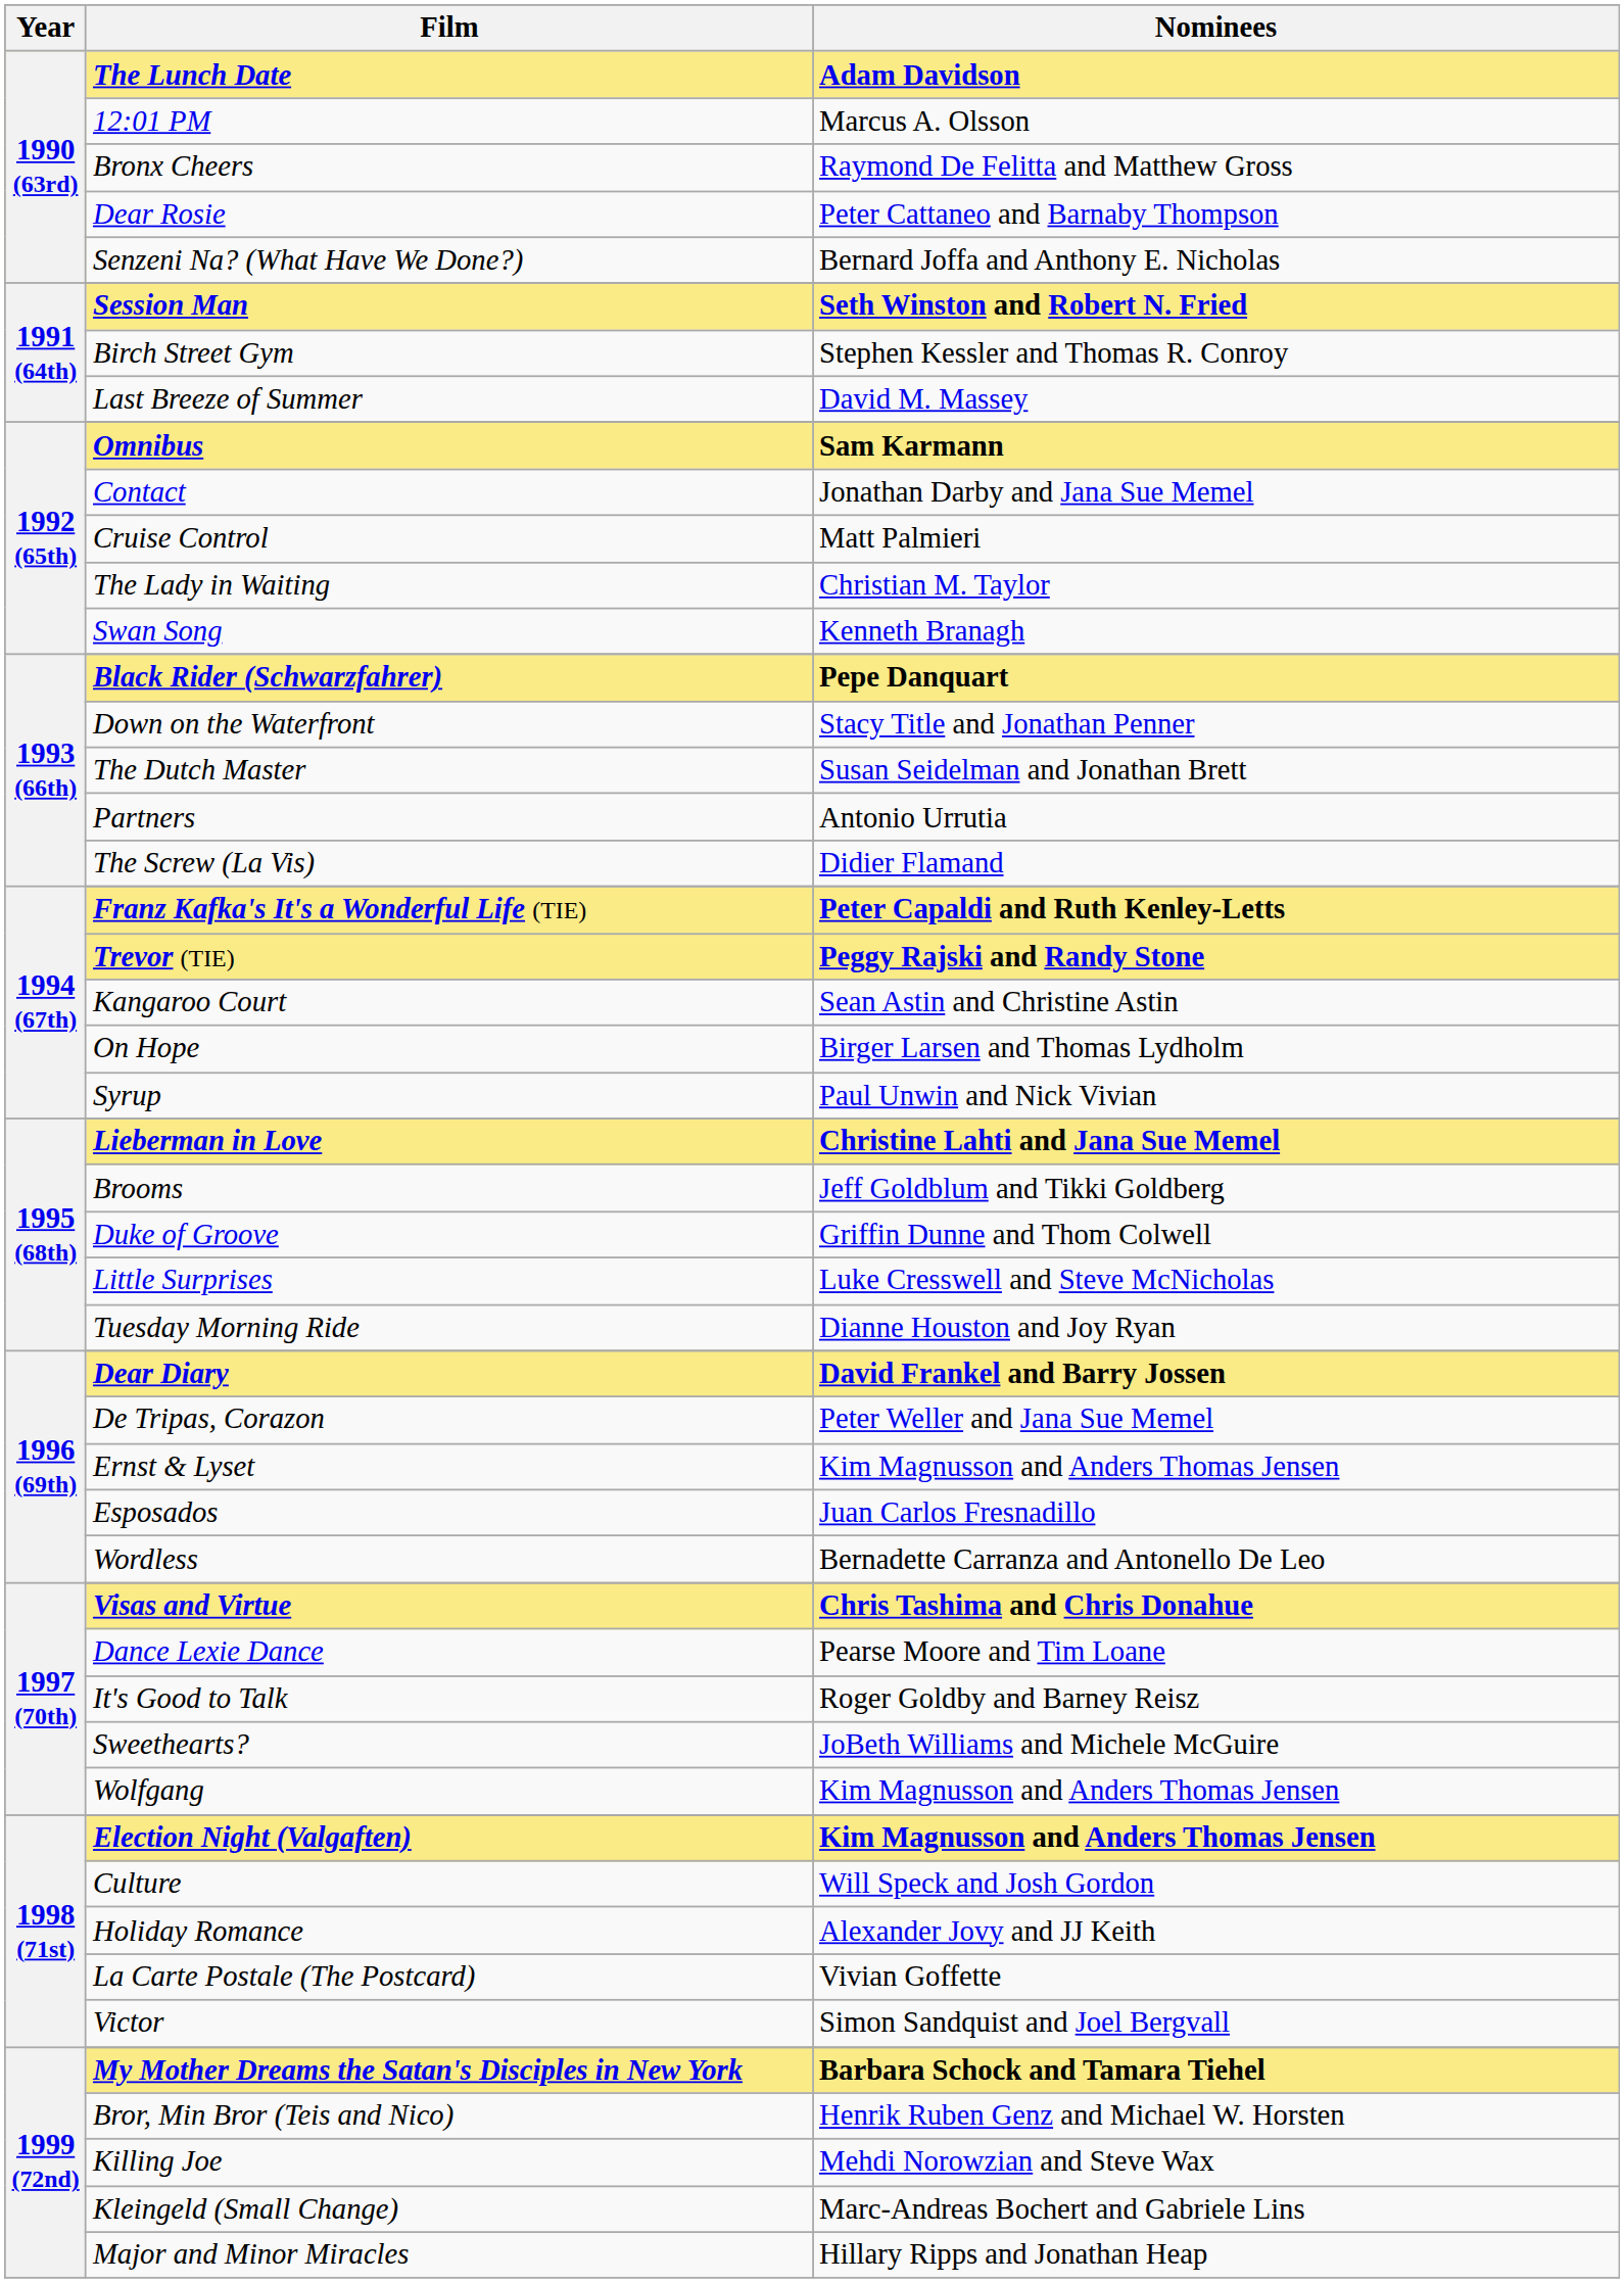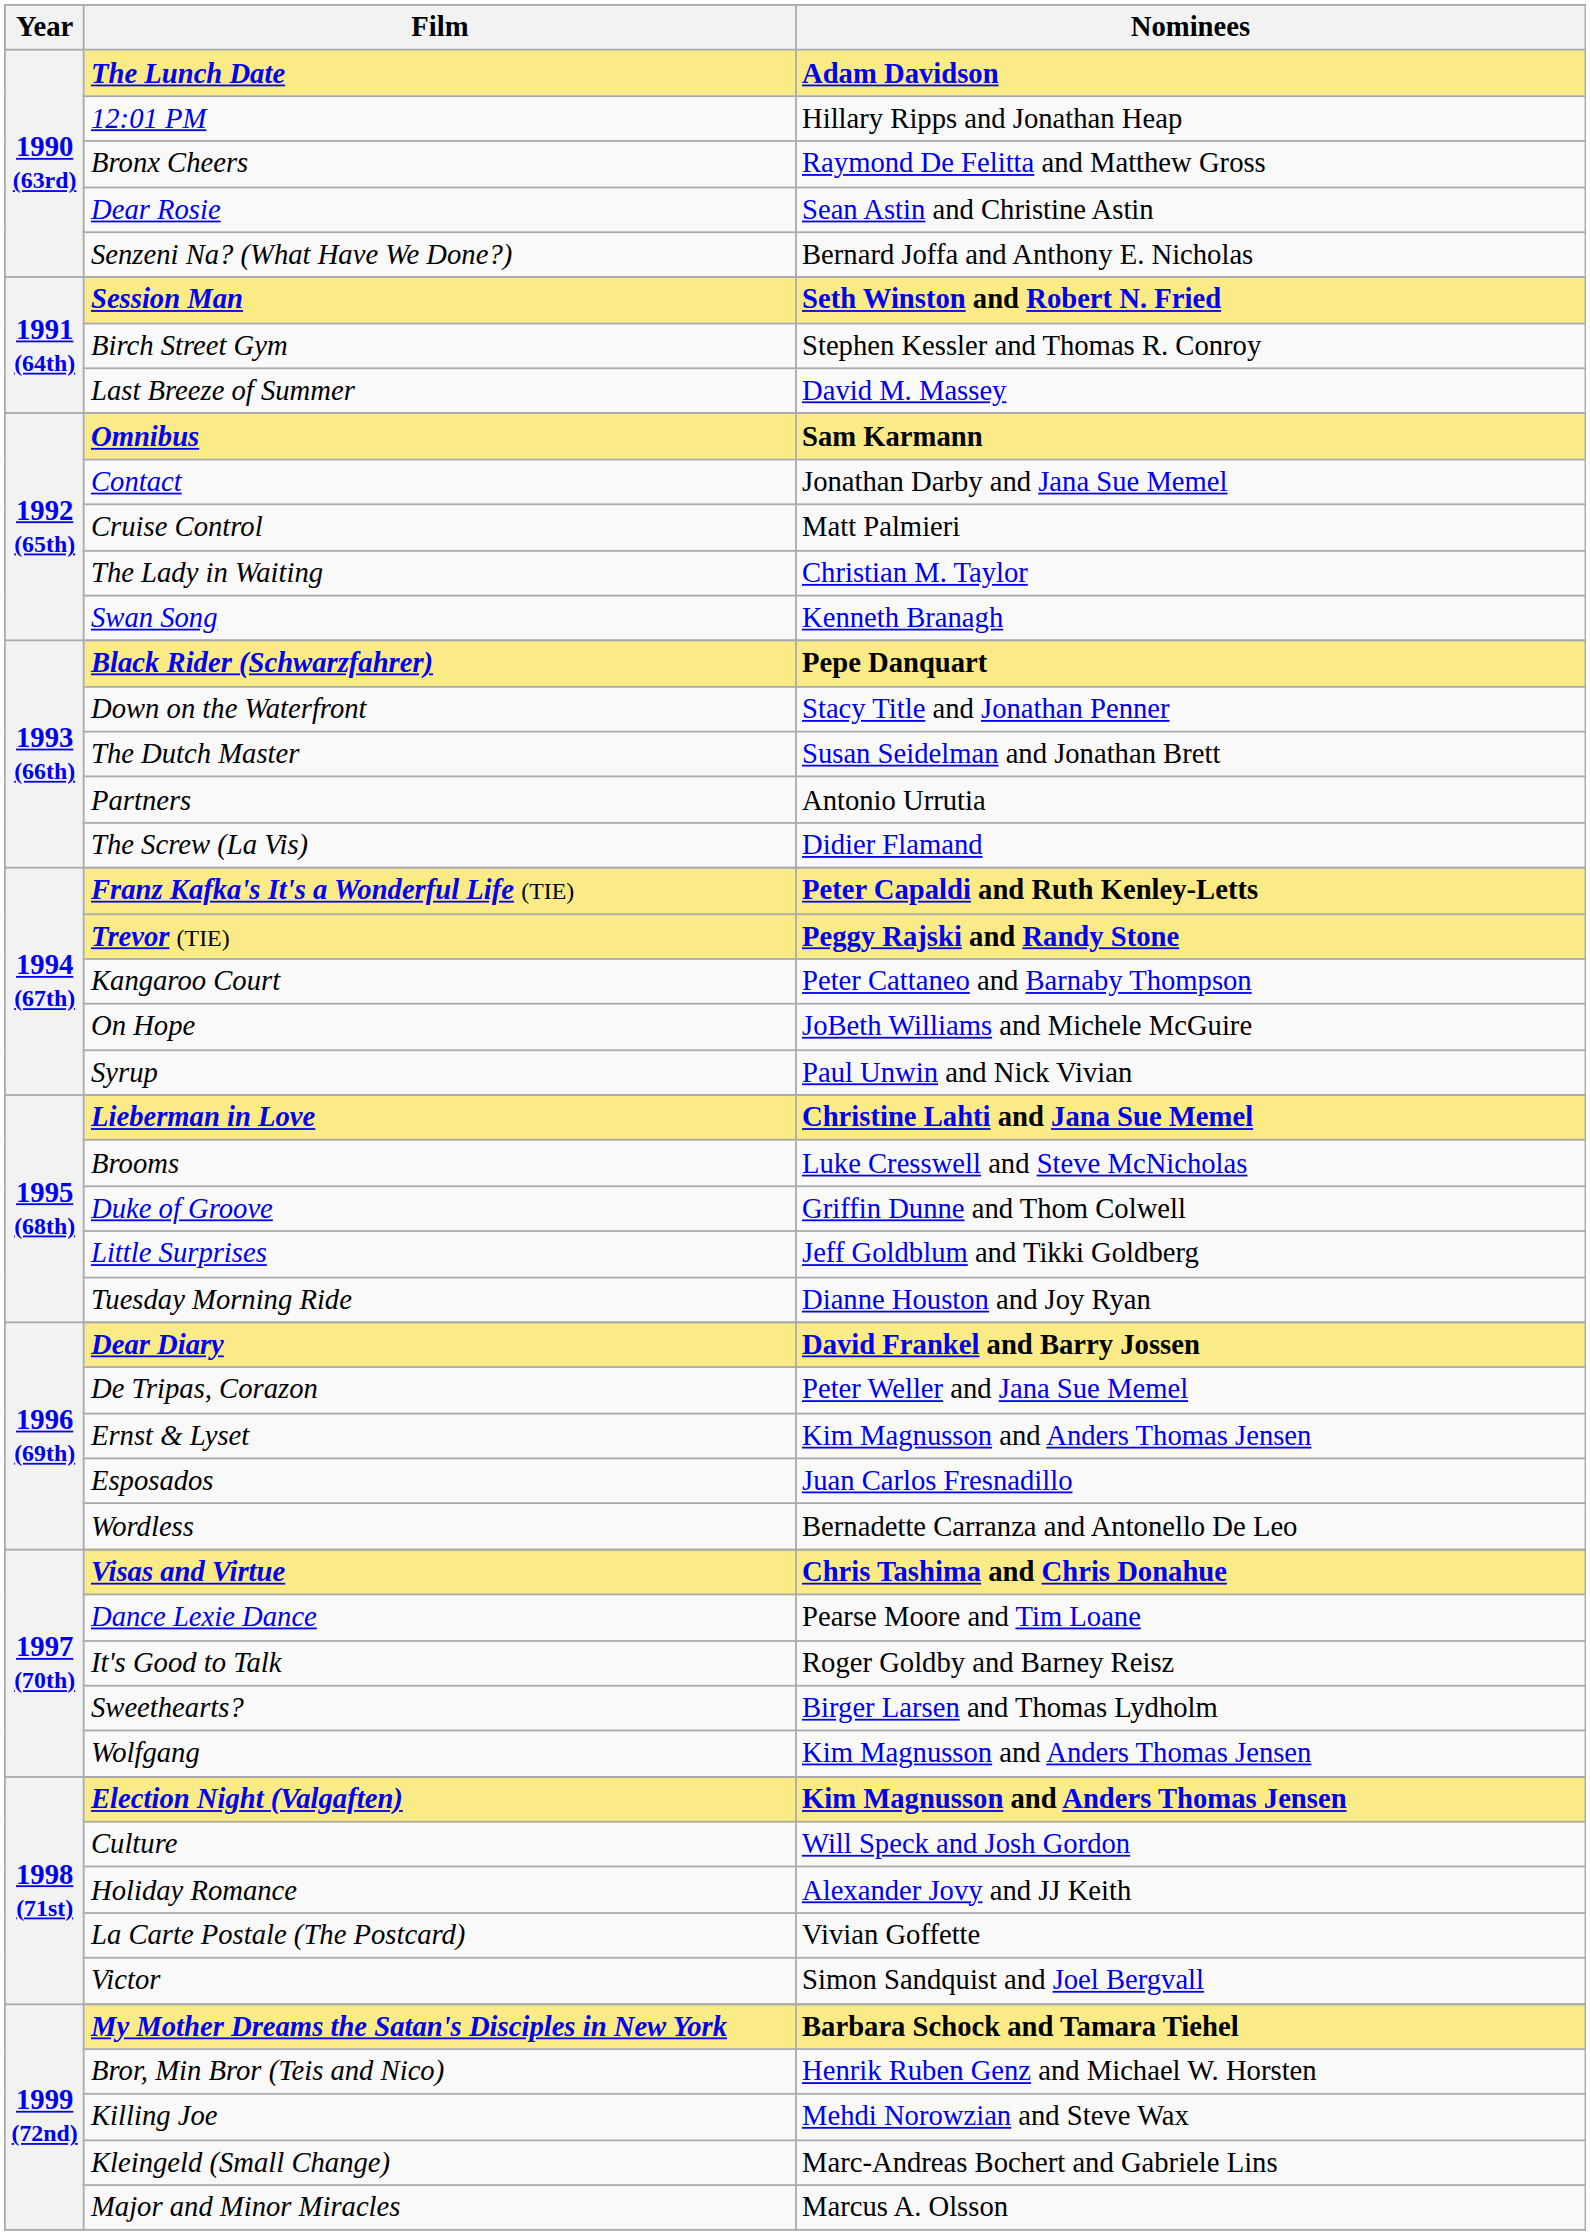12:01 PM | Nominees: Marcus A. Olsson -> Hillary Ripps and Jonathan Heap
Dear Rosie | Nominees: Peter Cattaneo and Barnaby Thompson -> Sean Astin and Christine Astin
Kangaroo Court | Nominees: Sean Astin and Christine Astin -> Peter Cattaneo and Barnaby Thompson
On Hope | Nominees: Birger Larsen and Thomas Lydholm -> JoBeth Williams and Michele McGuire
Brooms | Nominees: Jeff Goldblum and Tikki Goldberg -> Luke Cresswell and Steve McNicholas
Little Surprises | Nominees: Luke Cresswell and Steve McNicholas -> Jeff Goldblum and Tikki Goldberg
Sweethearts? | Nominees: JoBeth Williams and Michele McGuire -> Birger Larsen and Thomas Lydholm
Major and Minor Miracles | Nominees: Hillary Ripps and Jonathan Heap -> Marcus A. Olsson
